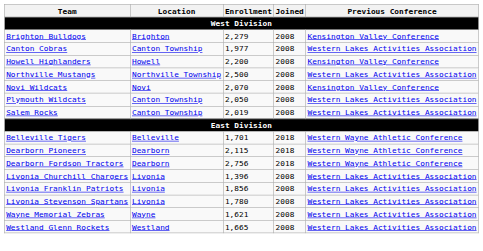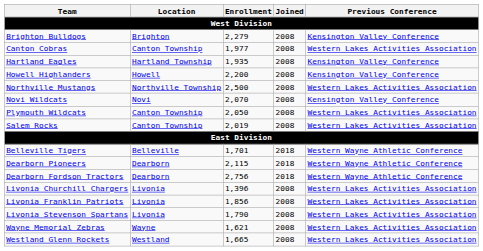+ row: Hartland Eagles | Hartland Township | 1,935 | 2008 | Kensington Valley Conference
Livonia Stevenson Spartans | Enrollment: 1,780 -> 1,790
